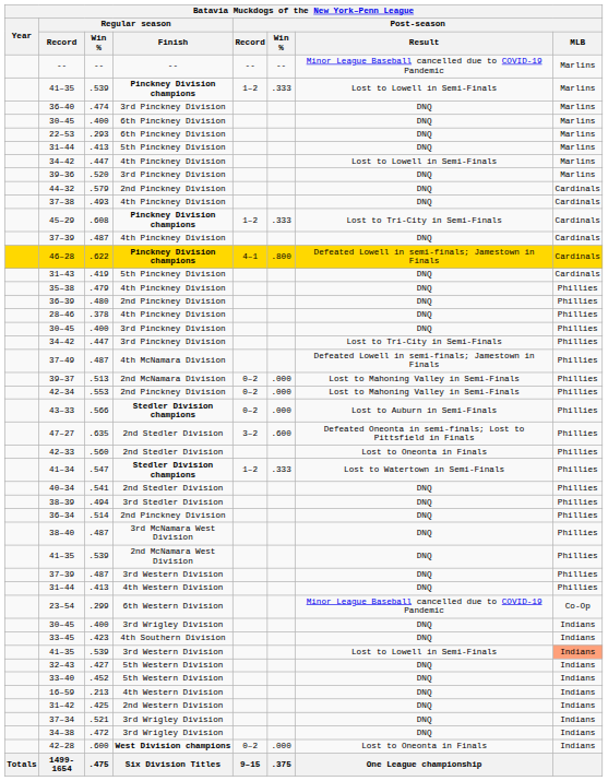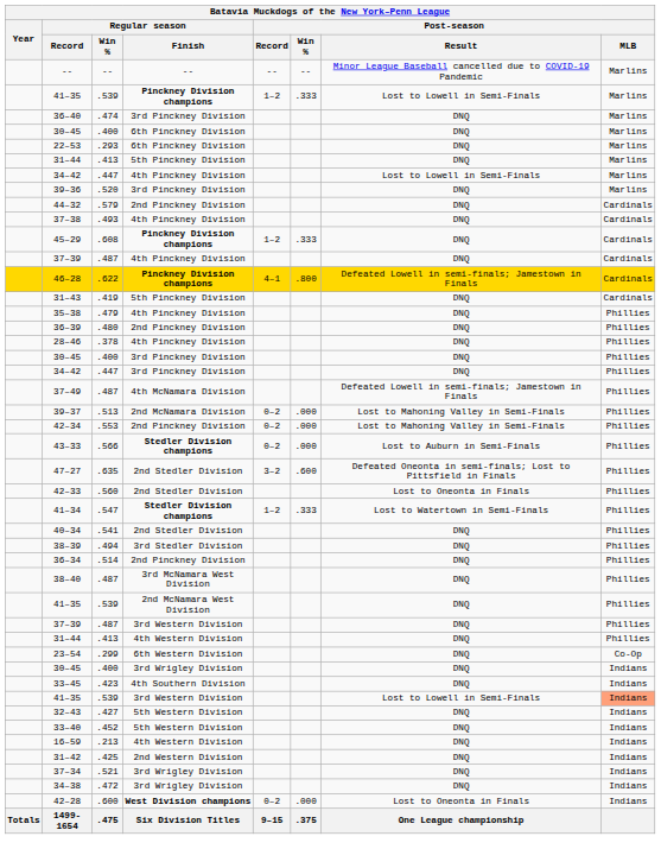45–29 | column 7: Lost to Tri-City in Semi-Finals -> DNQ
34–42 / 3rd Pinckney Division | column 7: Lost to Tri-City in Semi-Finals -> DNQ
23–54 | column 7: Minor League Baseball cancelled due to COVID-19 Pandemic -> DNQ
